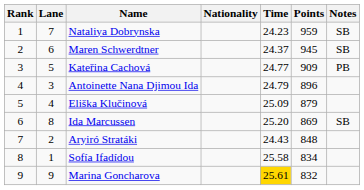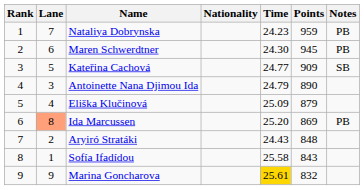Nataliya Dobrynska | Notes: SB -> PB
Maren Schwerdtner | Time: 24.37 -> 24.30
Maren Schwerdtner | Notes: SB -> PB
Kateřina Cachová | Notes: PB -> SB
Antoinette Nana Djimou Ida | Points: 896 -> 890
Ida Marcussen | Lane: no background -> lightsalmon background
Ida Marcussen | Notes: SB -> PB
Sofía Ifadídou | Points: 834 -> 843
